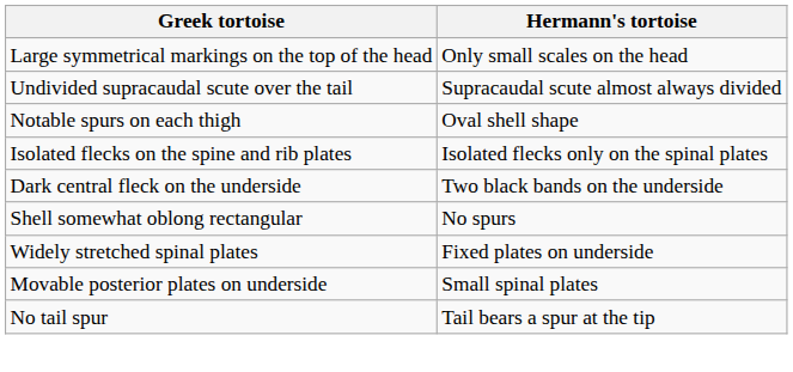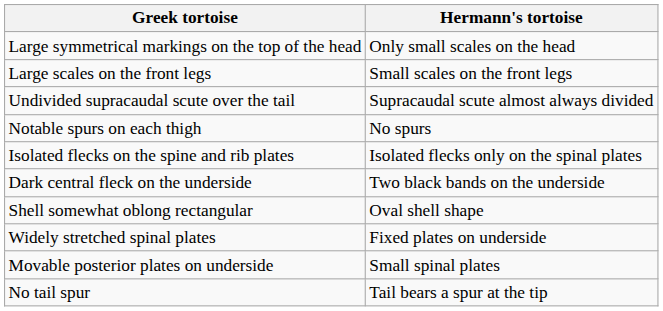+ row: Large scales on the front legs | Small scales on the front legs
Notable spurs on each thigh | Hermann's tortoise: Oval shell shape -> No spurs
Shell somewhat oblong rectangular | Hermann's tortoise: No spurs -> Oval shell shape
